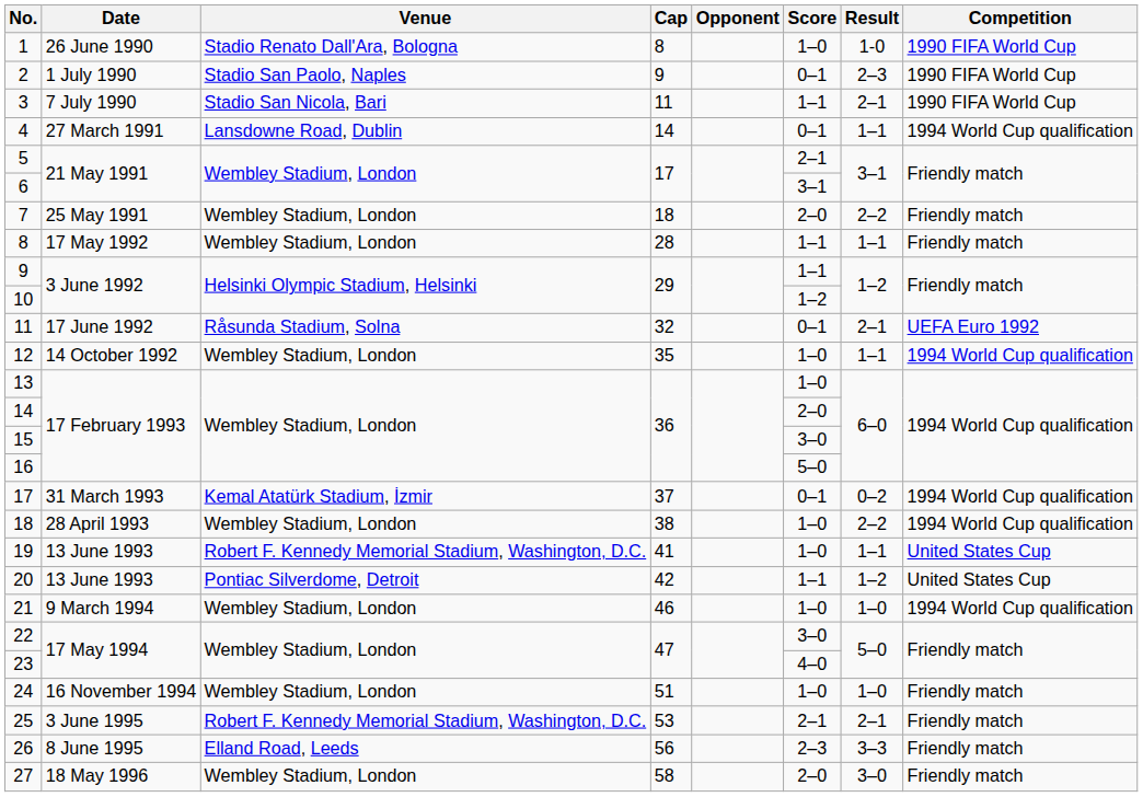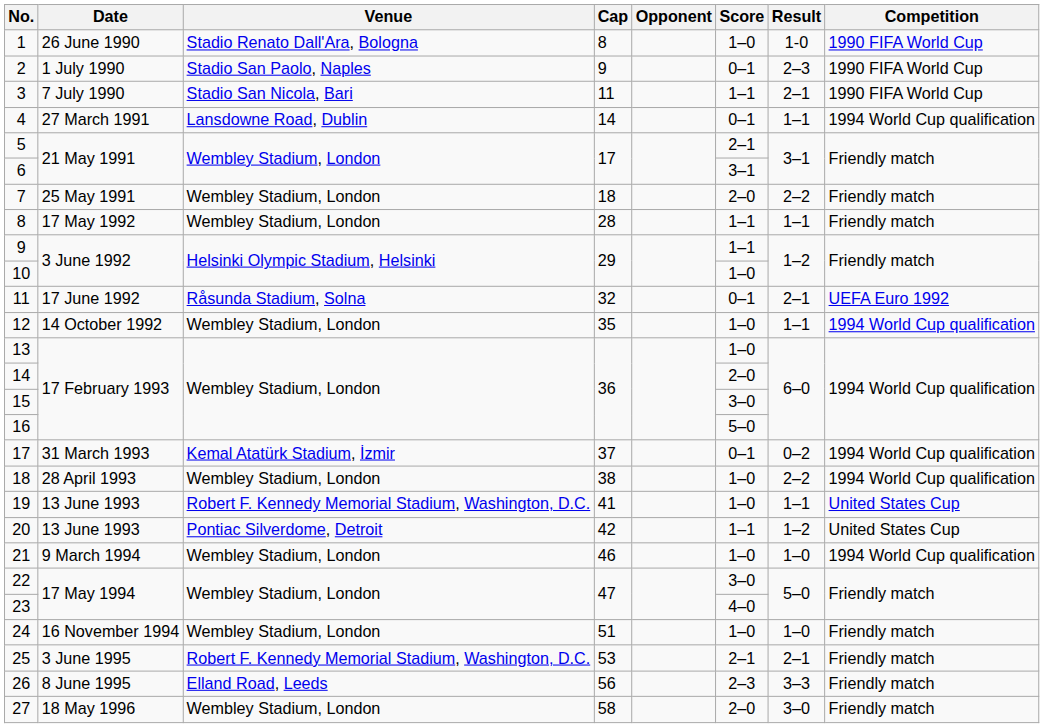10 | Score: 1–2 -> 1–0
